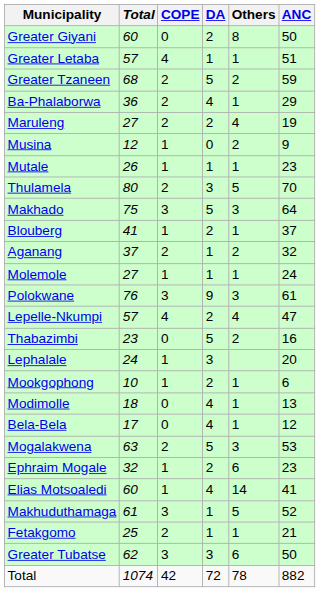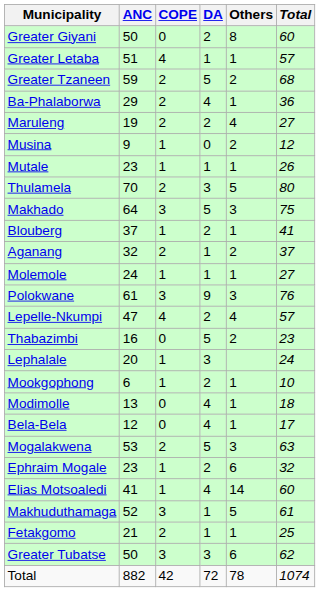columns swapped: ANC <-> Total
